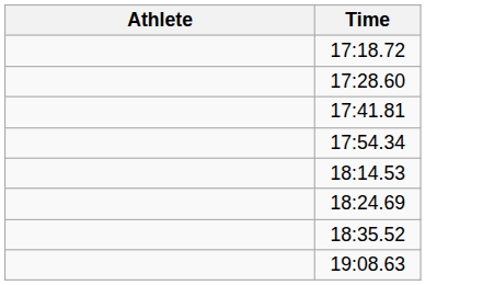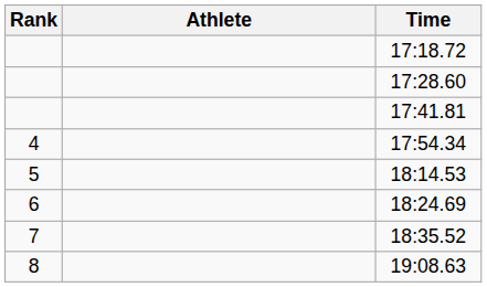+ column: Rank | 4 | 5 | 6 | 7 | 8
